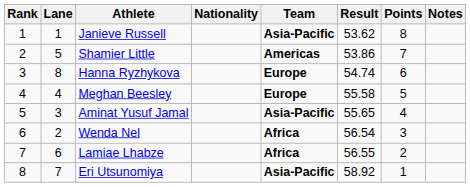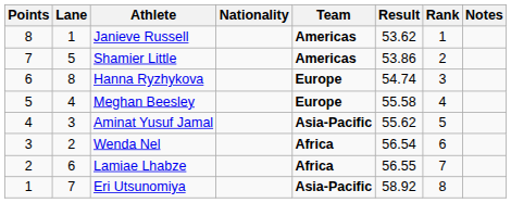columns swapped: Rank <-> Points
Janieve Russell | Team: Asia-Pacific -> Americas
Aminat Yusuf Jamal | Result: 55.65 -> 55.62
